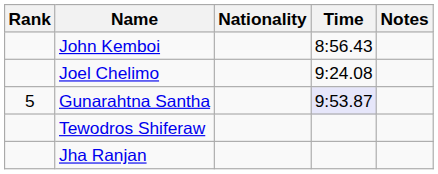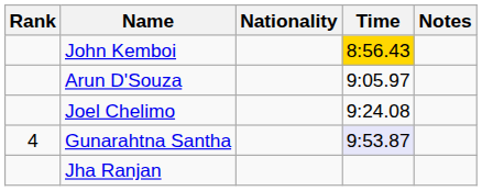John Kemboi | Time: no background -> gold background
+ row: Arun D'Souza | 9:05.97
Gunarahtna Santha | Rank: 5 -> 4
- row: Tewodros Shiferaw
